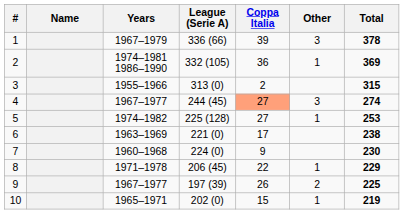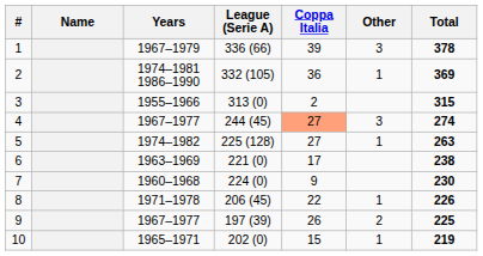5 | Total: 253 -> 263
8 | Total: 229 -> 226
